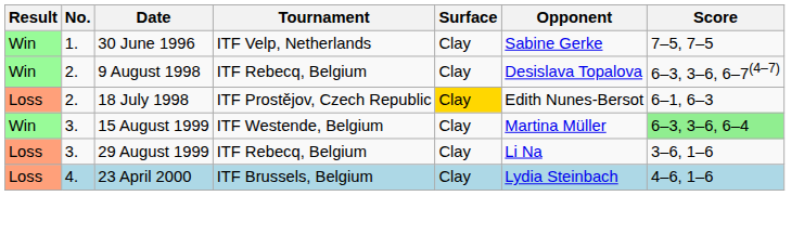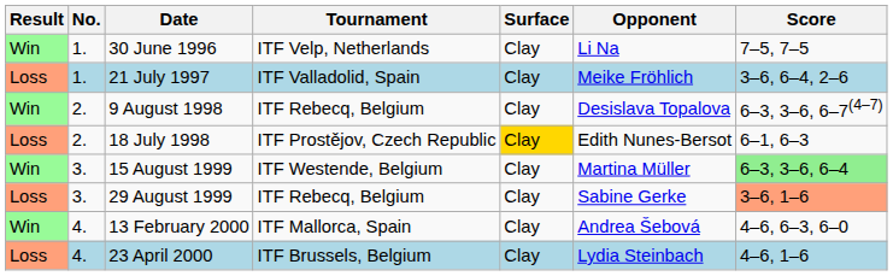30 June 1996 | Opponent: Sabine Gerke -> Li Na
+ row: Loss | 1. | 21 July 1997 | ITF Valladolid, Spain | Clay | Meike Fröhlich | 3–6, 6–4, 2–6
29 August 1999 | Opponent: Li Na -> Sabine Gerke
29 August 1999 | Score: no background -> lightsalmon background
+ row: Win | 4. | 13 February 2000 | ITF Mallorca, Spain | Clay | Andrea Šebová | 4–6, 6–3, 6–0
